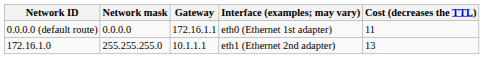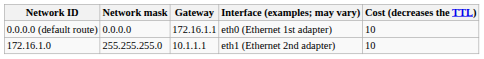0.0.0.0 (default route) | Cost (decreases the TTL): 11 -> 10
172.16.1.0 | Cost (decreases the TTL): 13 -> 10
